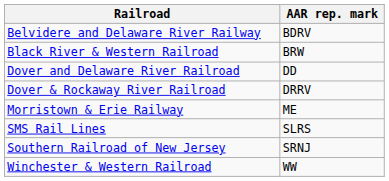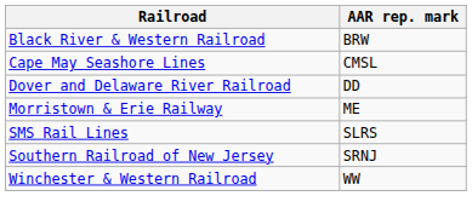- row: Belvidere and Delaware River Railway | BDRV
+ row: Cape May Seashore Lines | CMSL
- row: Dover & Rockaway River Railroad | DRRV
